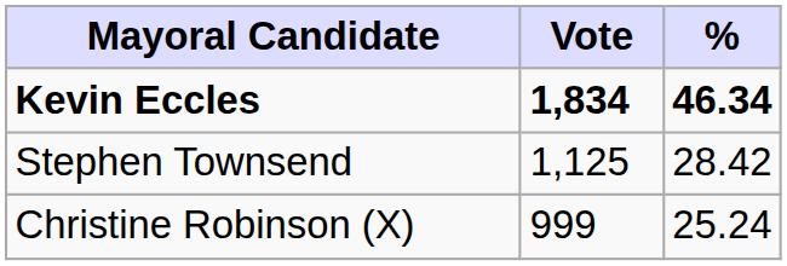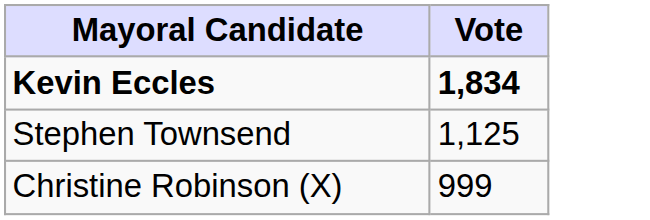- column: % | 46.34 | 28.42 | 25.24
